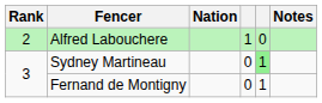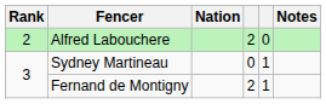Alfred Labouchere | column 4: 1 -> 2
Sydney Martineau | column 5: lightgreen background -> no background
Fernand de Montigny | column 4: 0 -> 2
